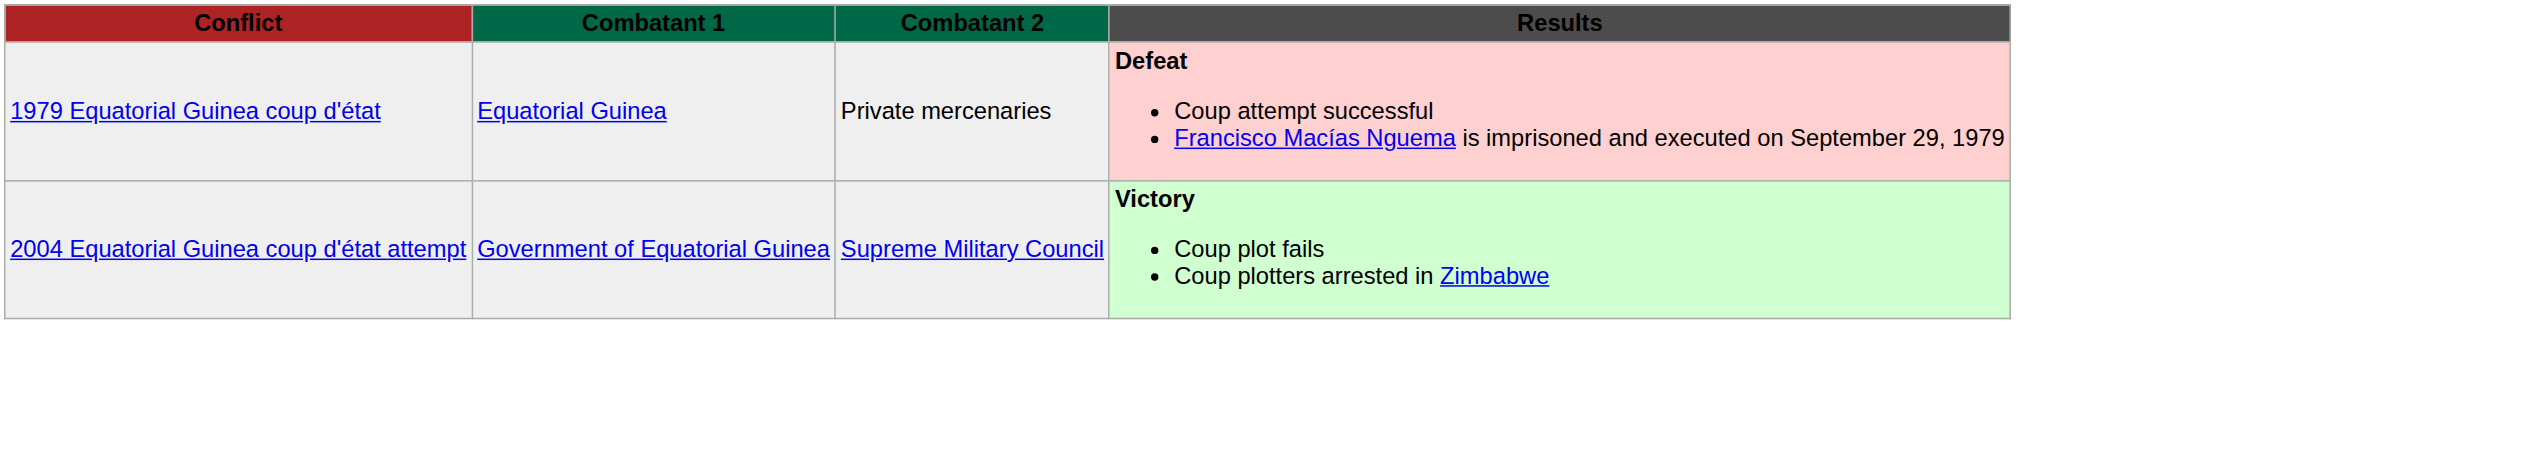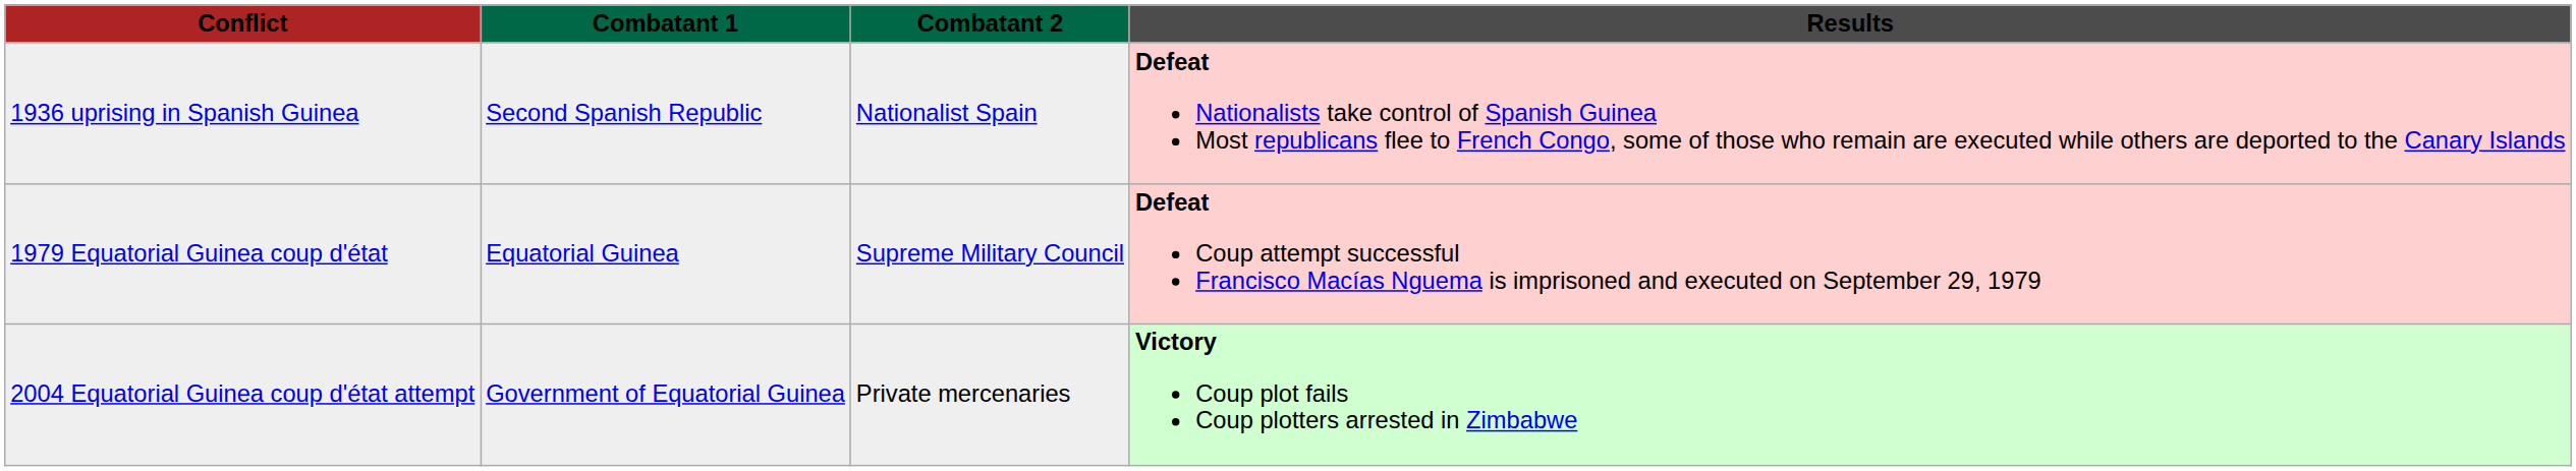+ row: 1936 uprising in Spanish Guinea | Second Spanish Republic | Nationalist Spain | Defeat Nationalists take control of Spanish Guinea Most republicans flee to French Congo, some of those who remain are executed while others are deported to the Canary Islands
1979 Equatorial Guinea coup d'état | Combatant 2: Private mercenaries -> Supreme Military Council
2004 Equatorial Guinea coup d'état attempt | Combatant 2: Supreme Military Council -> Private mercenaries
